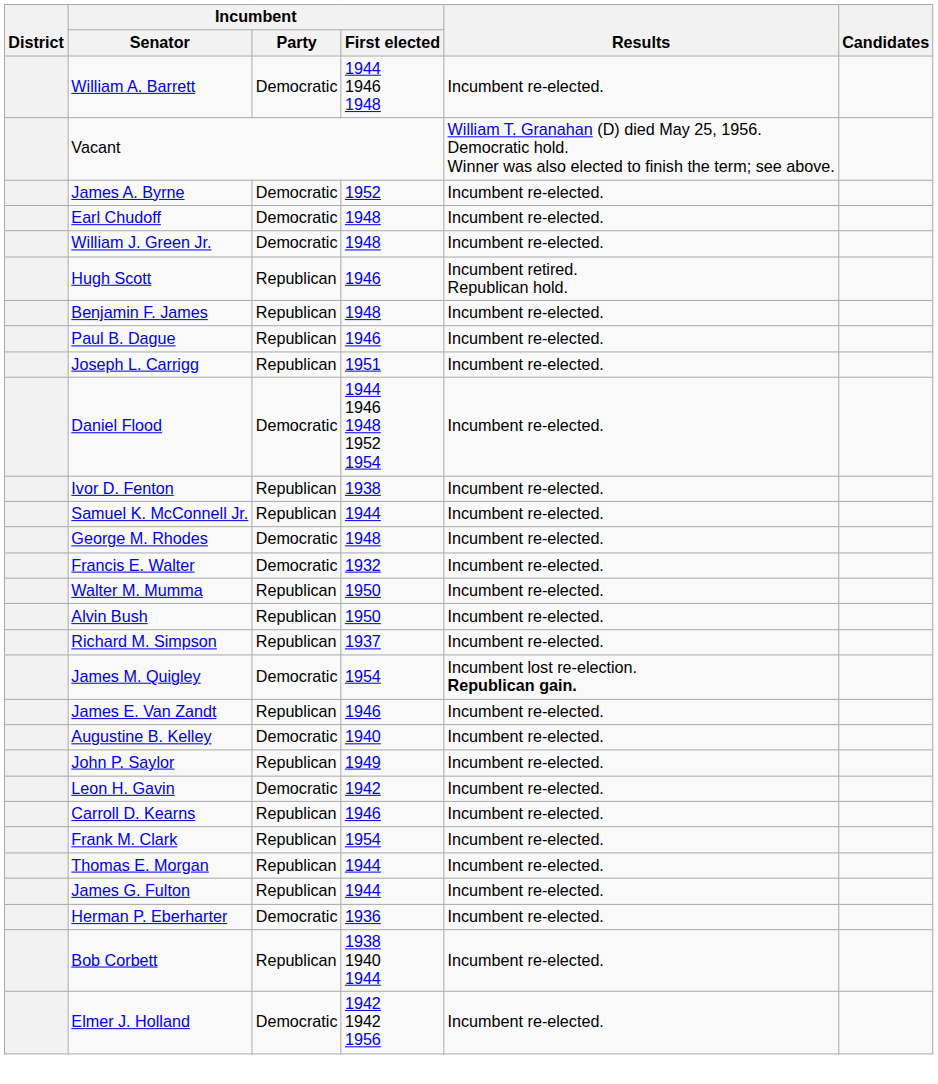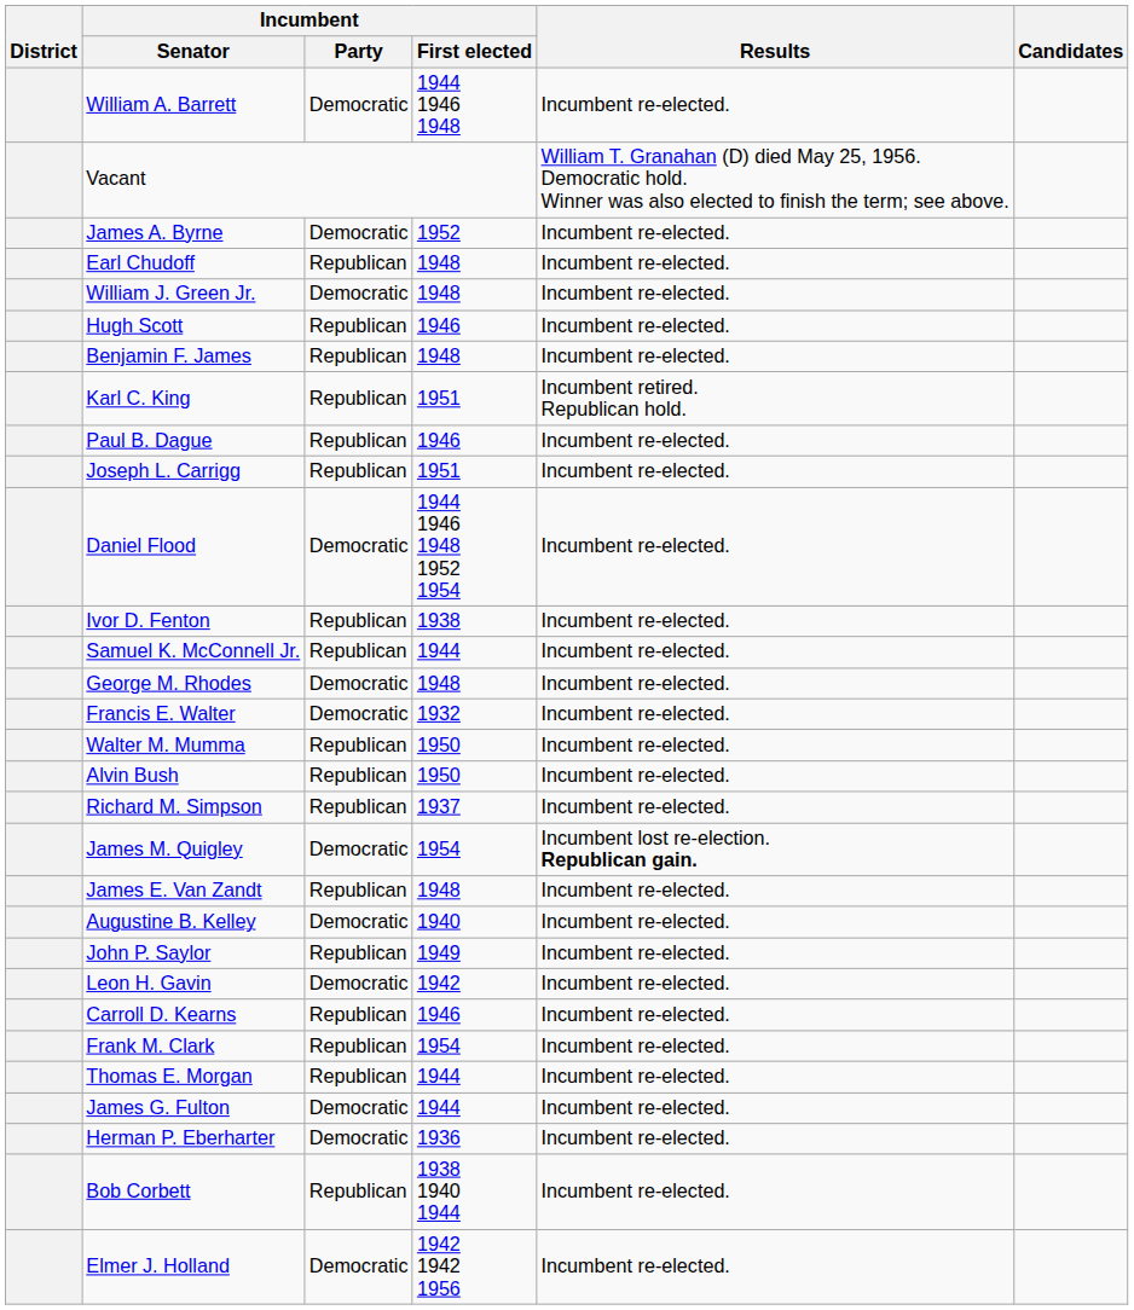Earl Chudoff | Incumbent / Party: Democratic -> Republican
Hugh Scott | Results: Incumbent retired. Republican hold. -> Incumbent re-elected.
+ row: Karl C. King | Republican | 1951 | Incumbent retired. Republican hold.
James E. Van Zandt | Incumbent / First elected: 1946 -> 1948
James G. Fulton | Incumbent / Party: Republican -> Democratic
